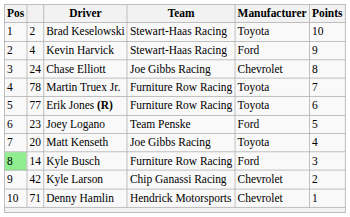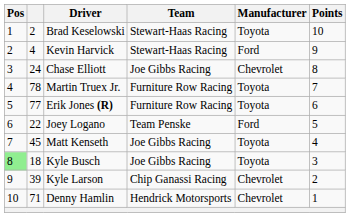Joey Logano | column 2: 23 -> 22
Matt Kenseth | column 2: 20 -> 45
Kyle Busch | column 2: 14 -> 18
Kyle Busch | Team: Furniture Row Racing -> Joe Gibbs Racing
Kyle Busch | Manufacturer: Ford -> Toyota
Kyle Larson | column 2: 42 -> 39
